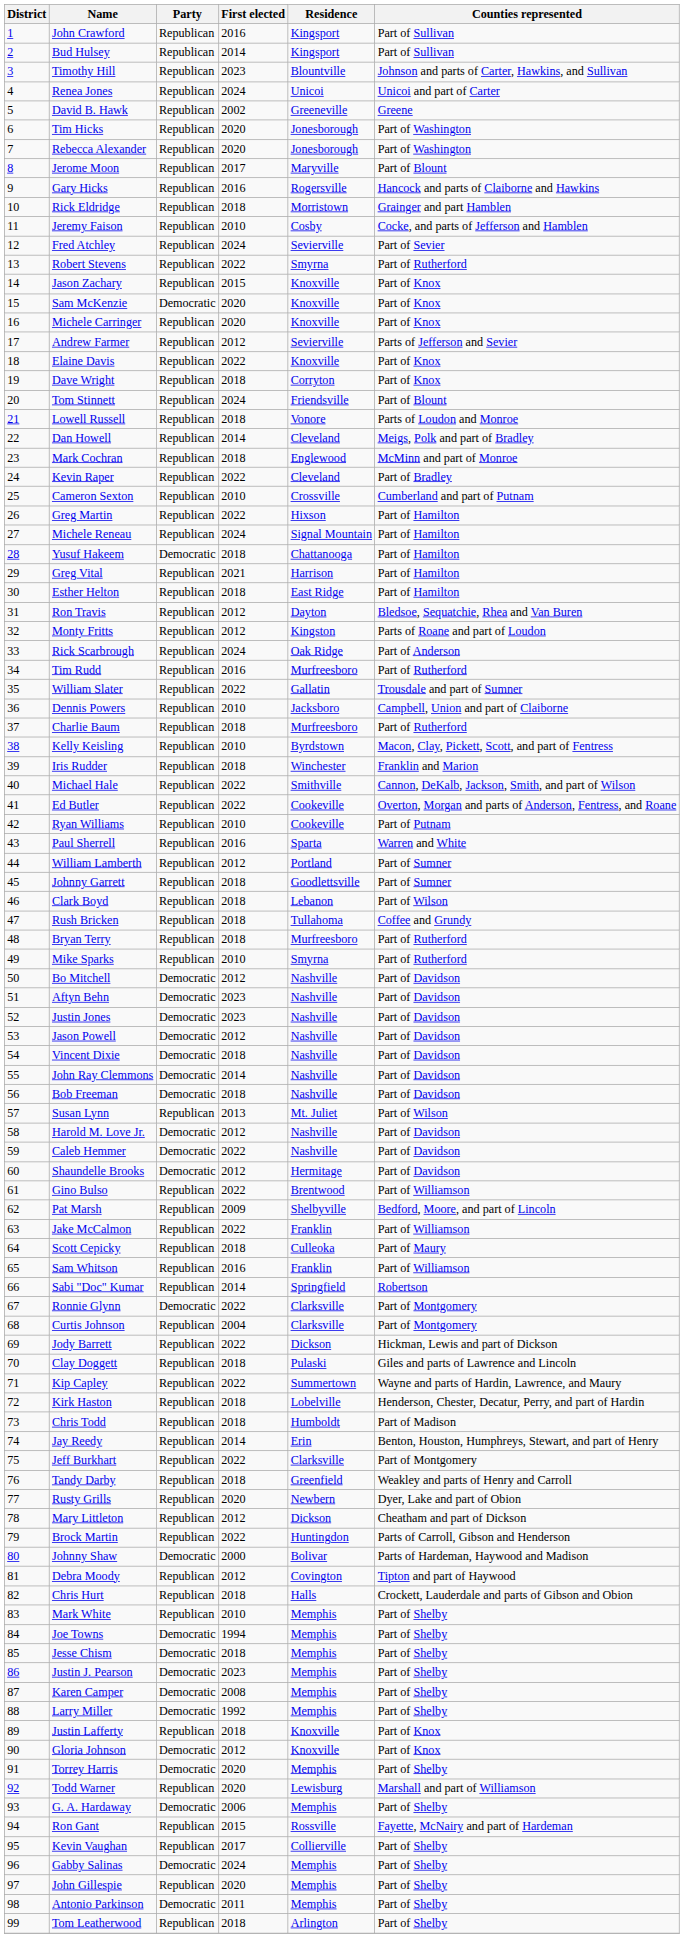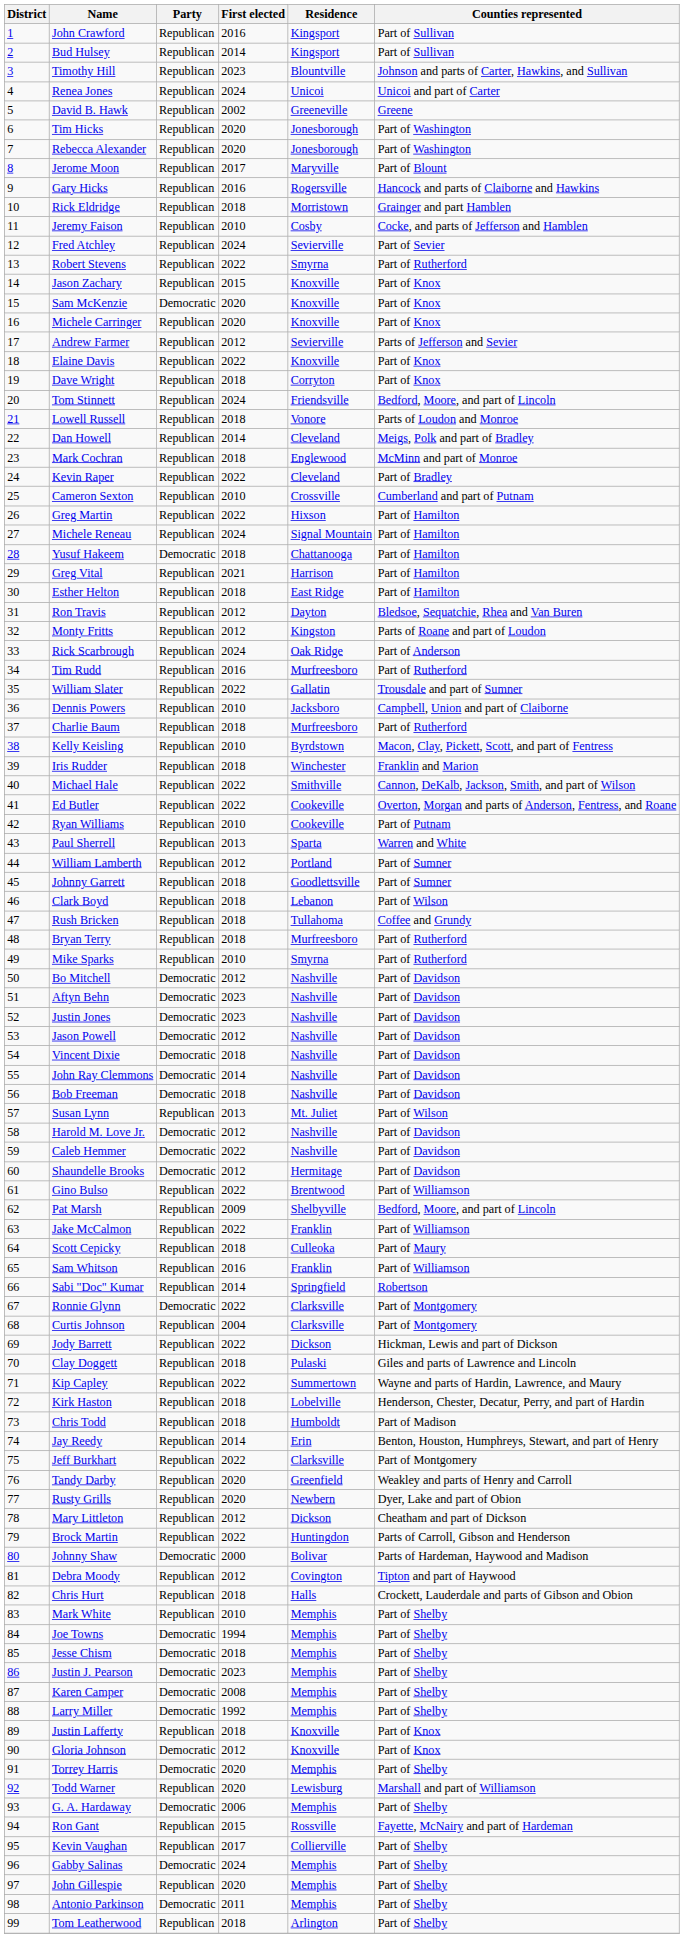Tom Stinnett | Counties represented: Part of Blount -> Bedford, Moore, and part of Lincoln
Paul Sherrell | First elected: 2016 -> 2013
Tandy Darby | First elected: 2018 -> 2020
